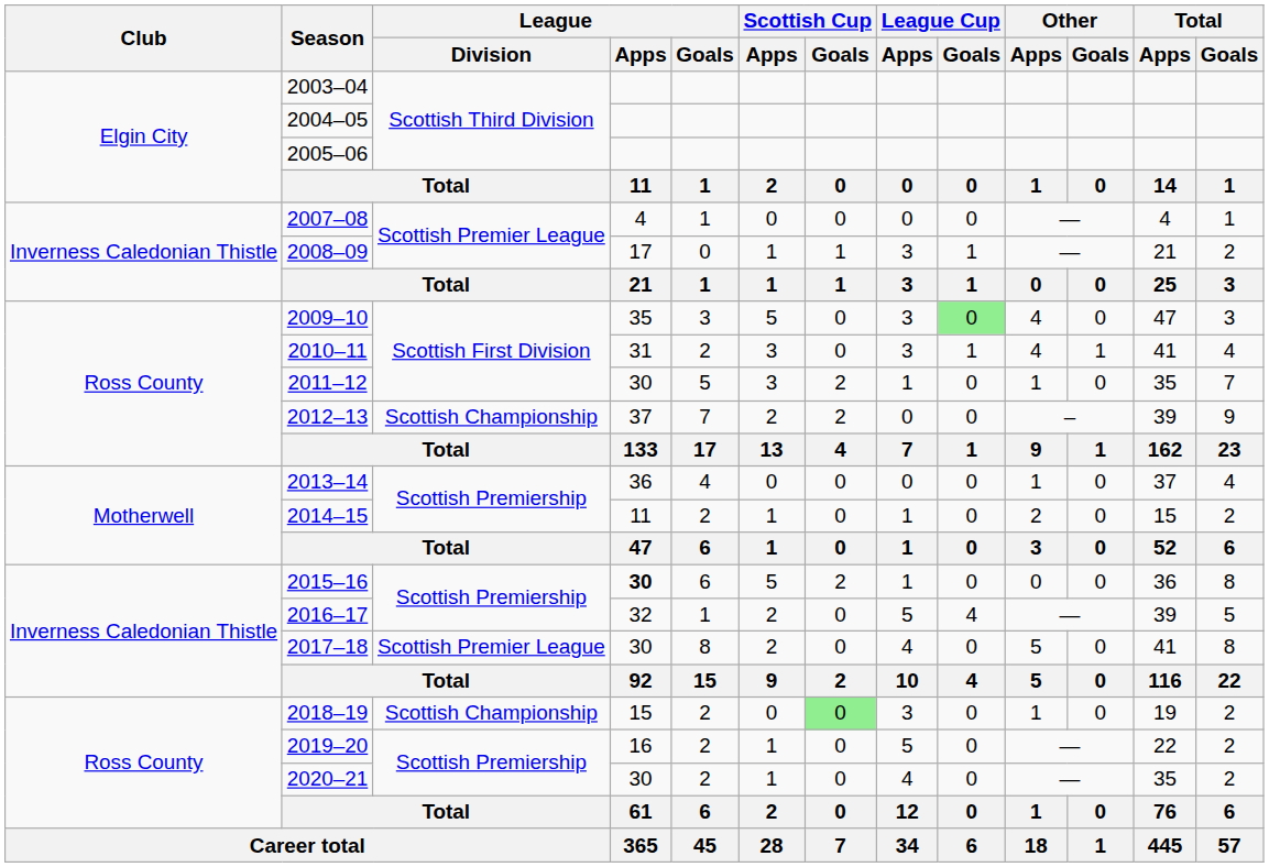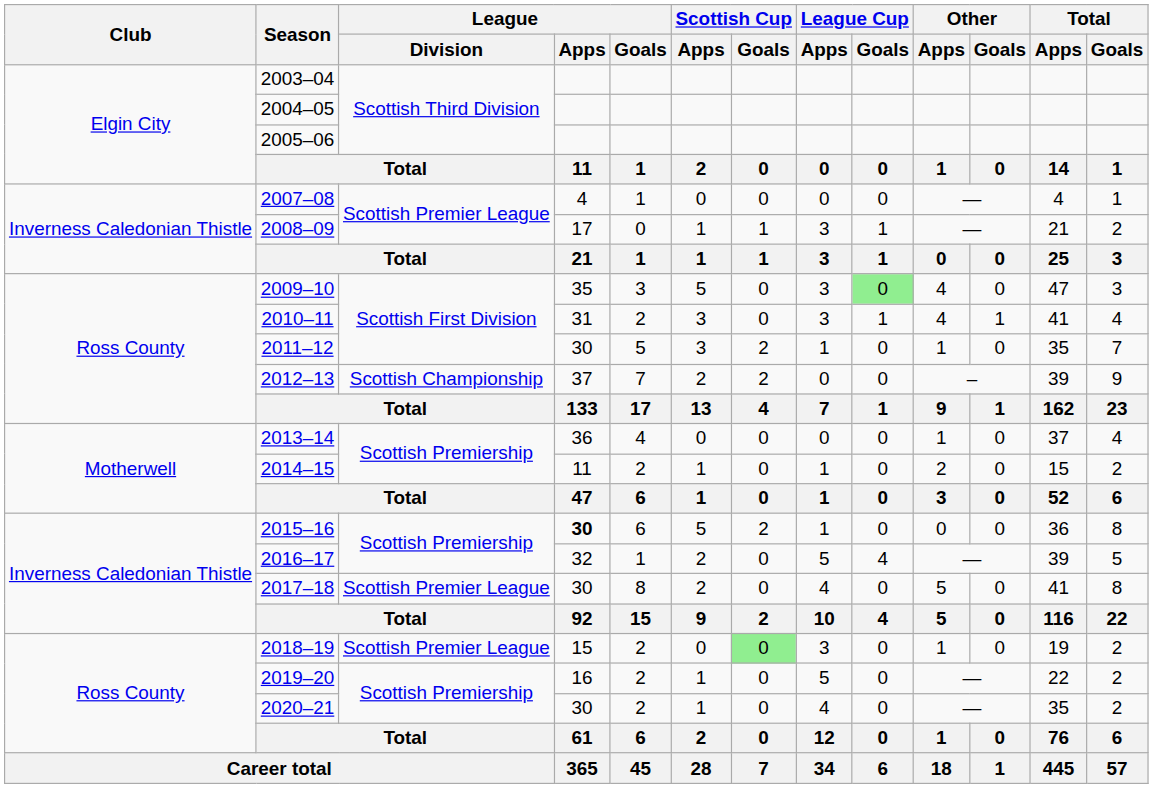2018–19 | League / Division: Scottish Championship -> Scottish Premier League
